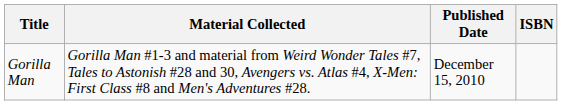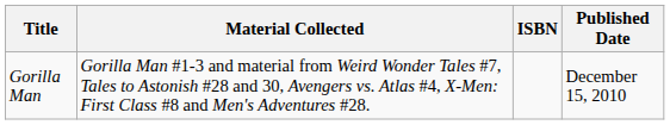columns swapped: Published Date <-> ISBN
